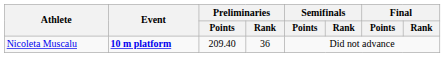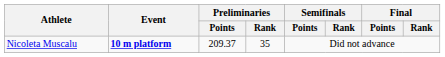Nicoleta Muscalu | Preliminaries / Points: 209.40 -> 209.37
Nicoleta Muscalu | Preliminaries / Rank: 36 -> 35
